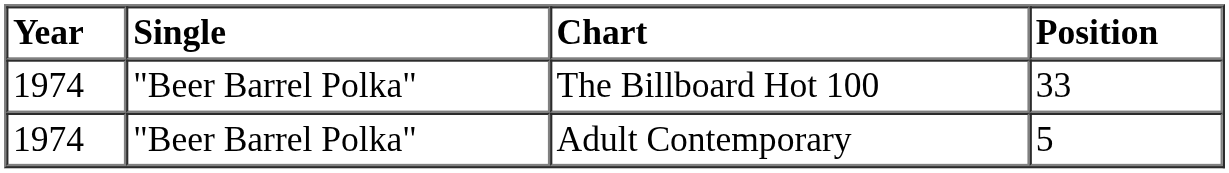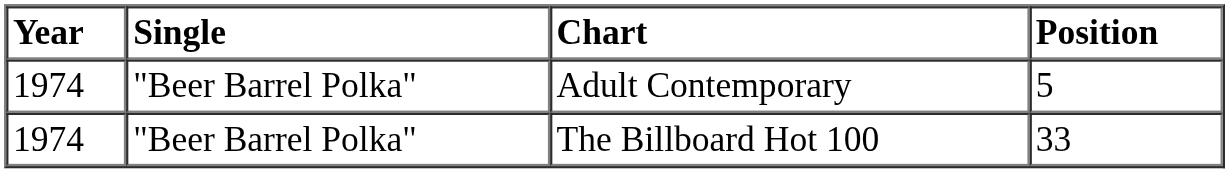rows swapped: The Billboard Hot 100 <-> Adult Contemporary
